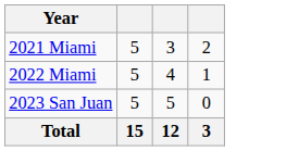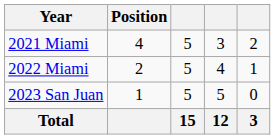+ column: Position | 4 | 2 | 1
